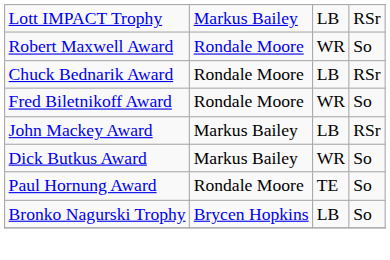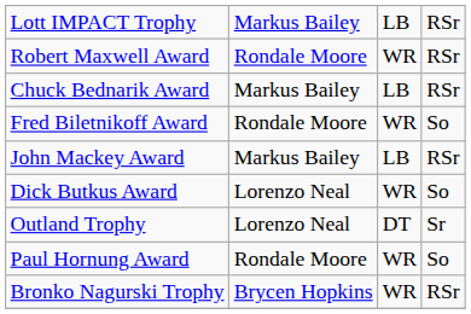Robert Maxwell Award | column 4: So -> RSr
Chuck Bednarik Award | column 2: Rondale Moore -> Markus Bailey
Dick Butkus Award | column 2: Markus Bailey -> Lorenzo Neal
+ row: Outland Trophy | Lorenzo Neal | DT | Sr
Paul Hornung Award | column 3: TE -> WR
Bronko Nagurski Trophy | column 3: LB -> WR
Bronko Nagurski Trophy | column 4: So -> RSr
